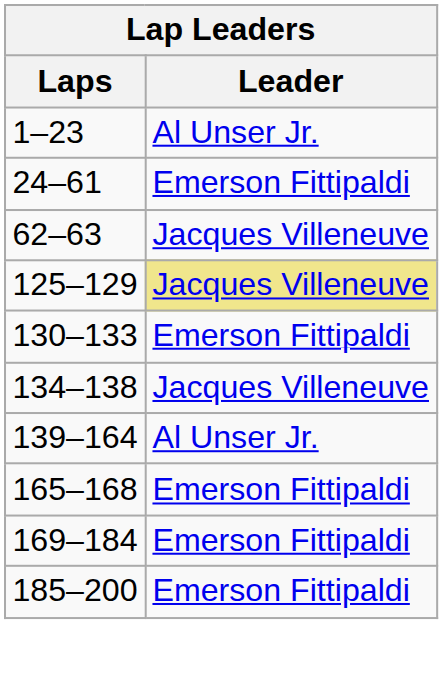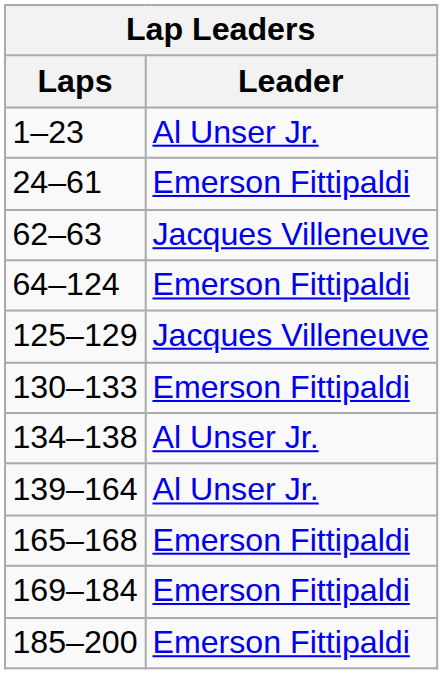+ row: 64–124 | Emerson Fittipaldi
125–129 | Leader: khaki background -> no background
134–138 | Leader: Jacques Villeneuve -> Al Unser Jr.
